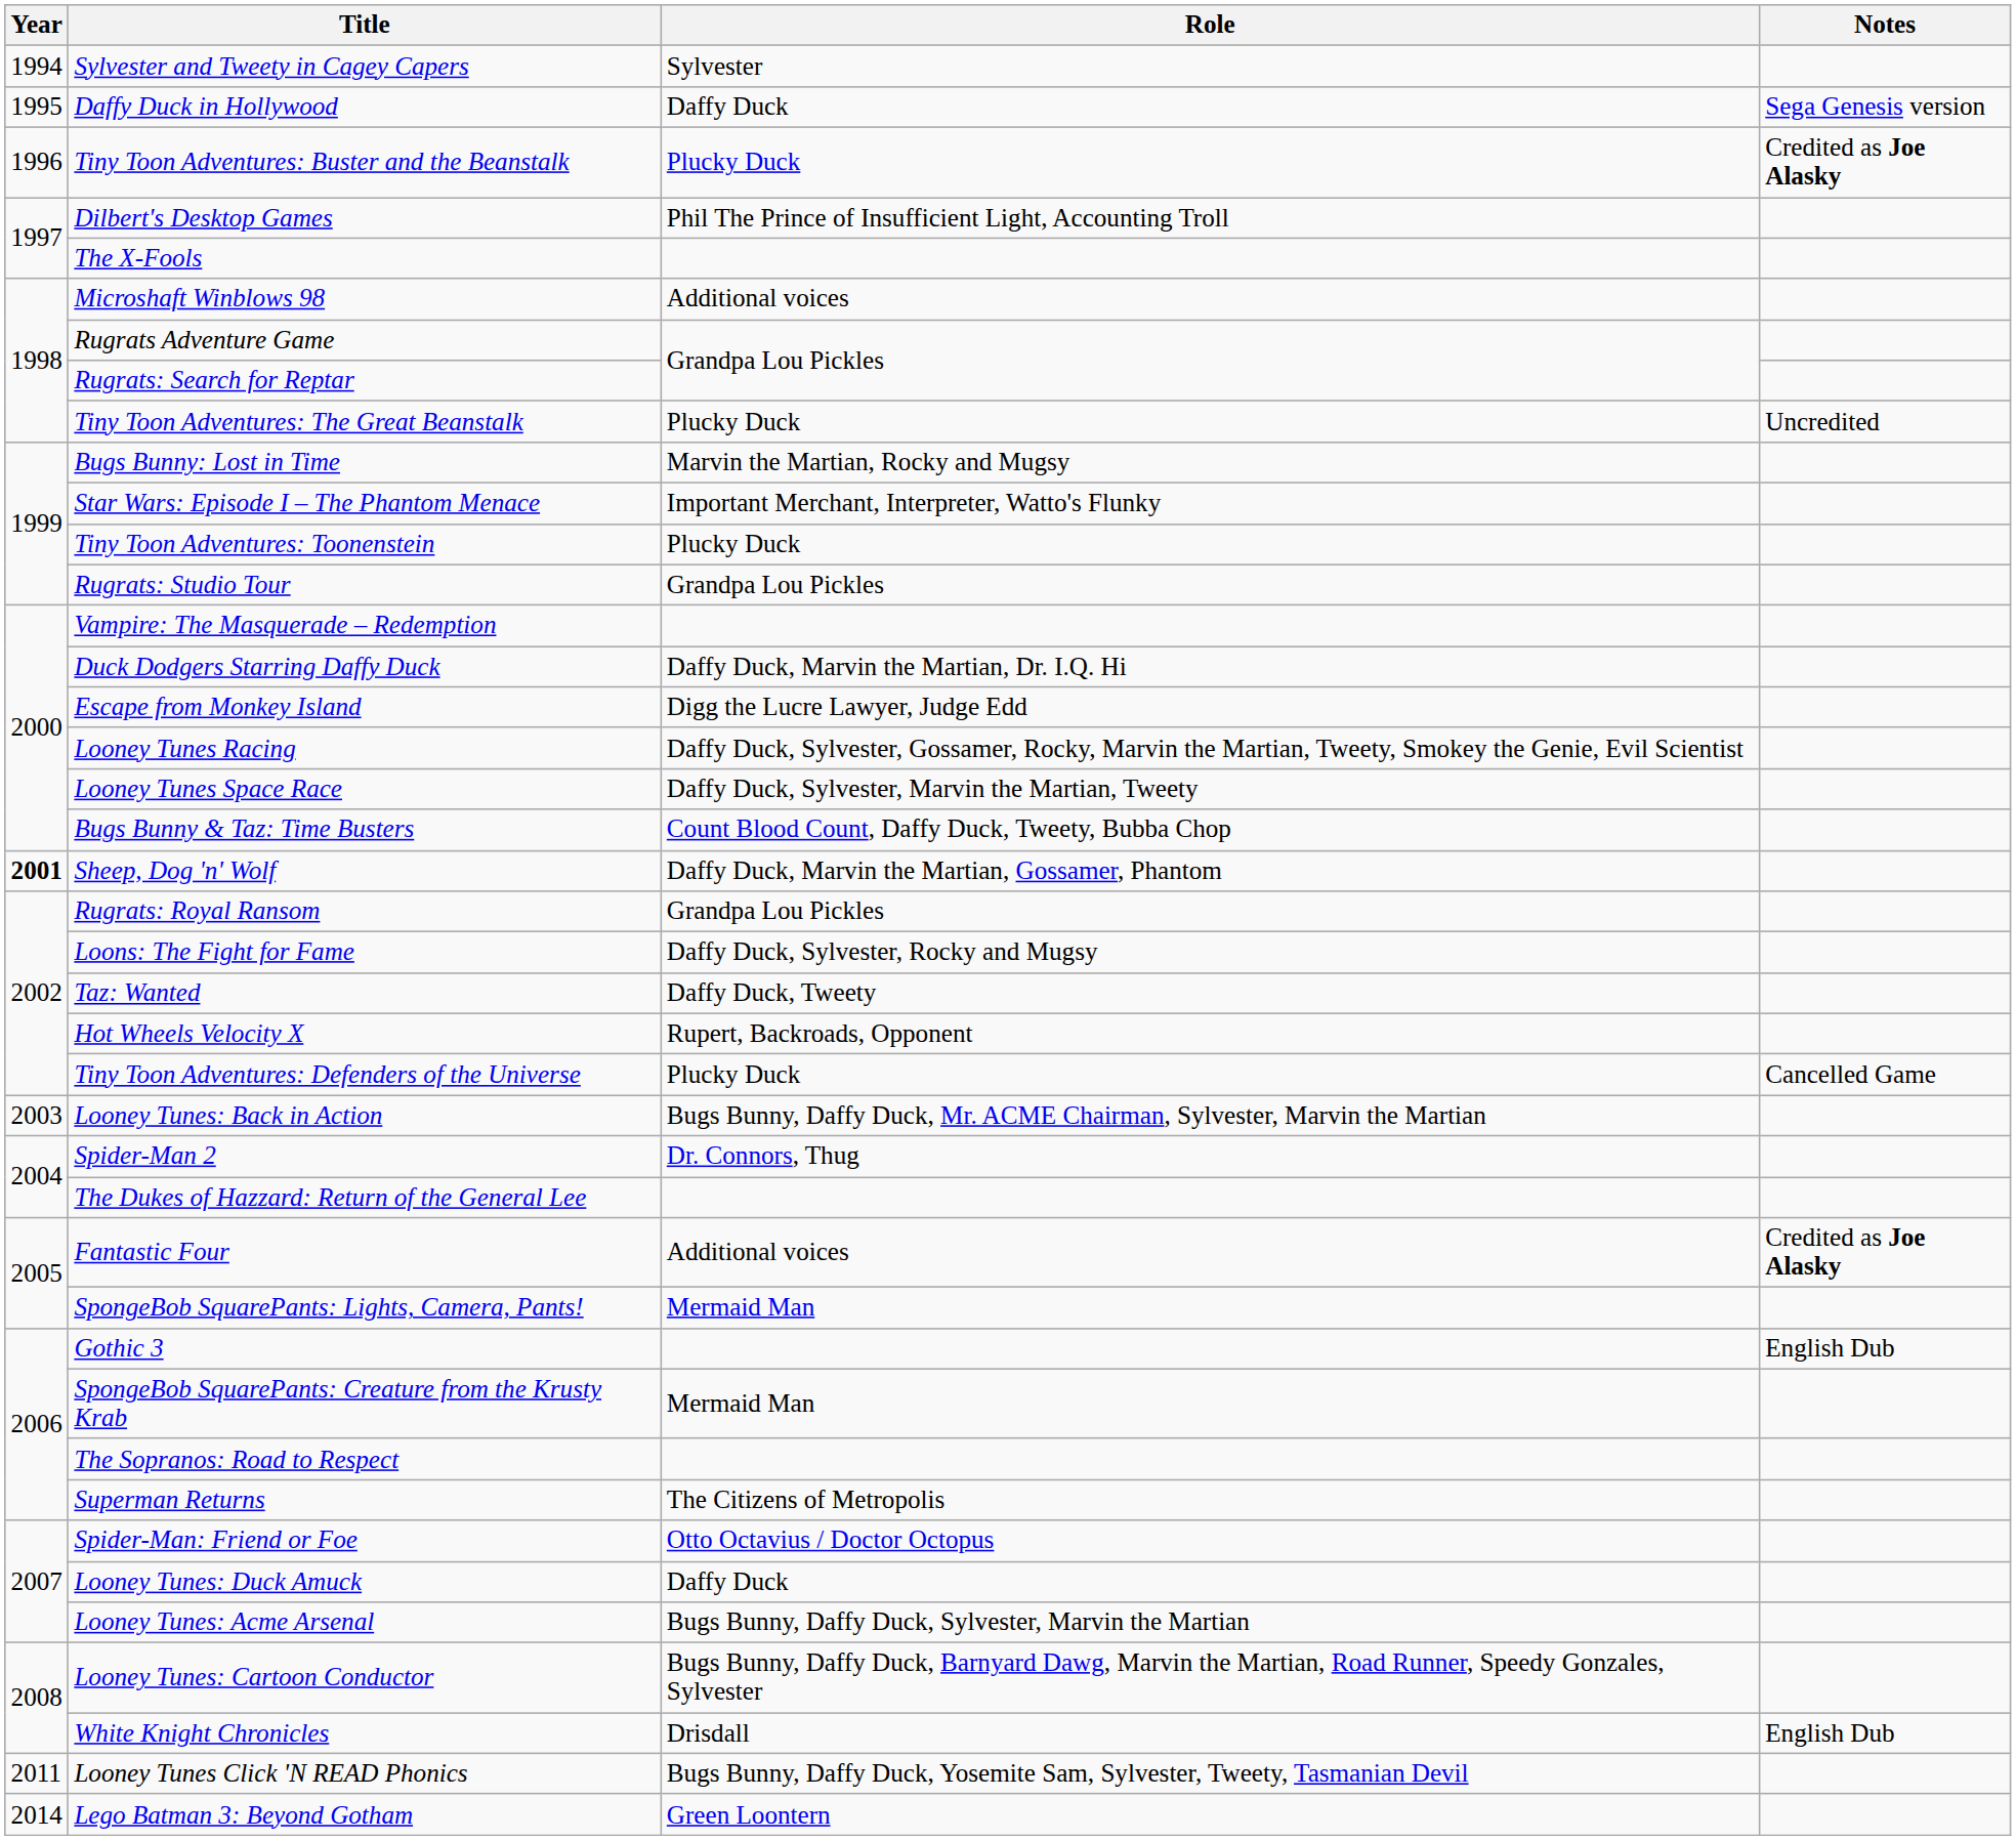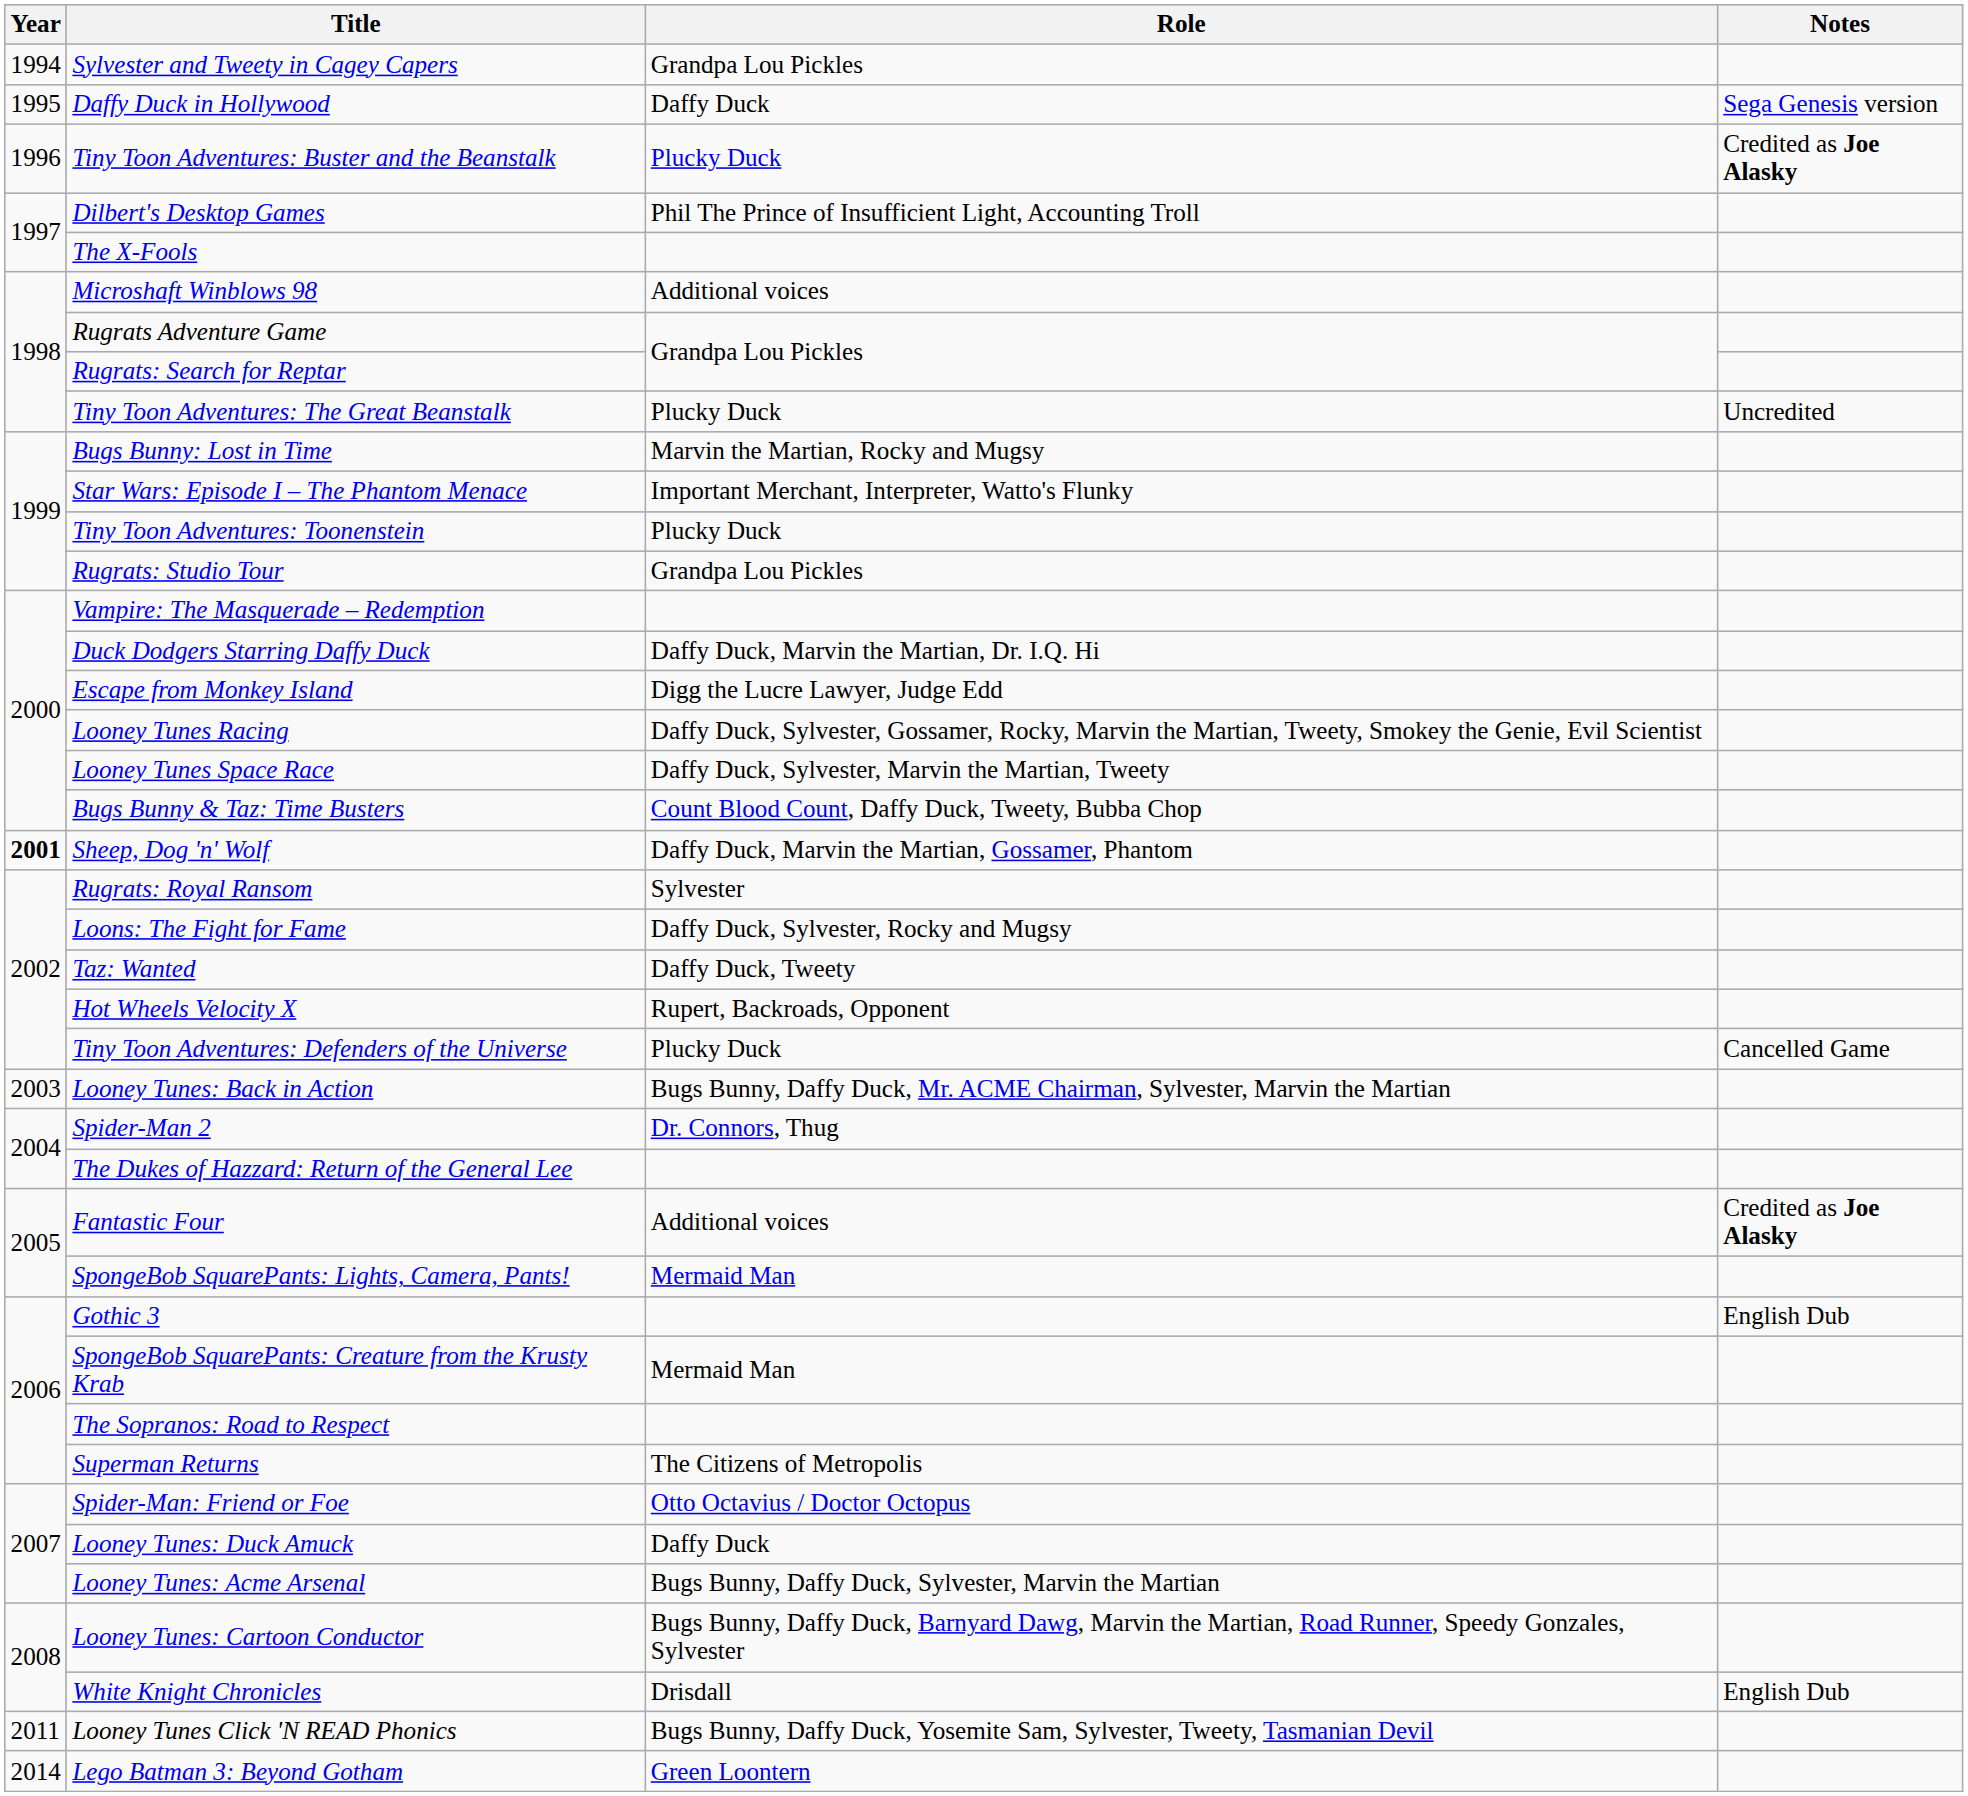Sylvester and Tweety in Cagey Capers | Role: Sylvester -> Grandpa Lou Pickles
Rugrats: Royal Ransom | Role: Grandpa Lou Pickles -> Sylvester
